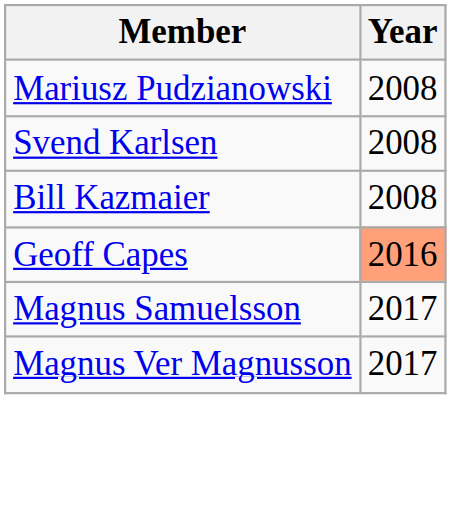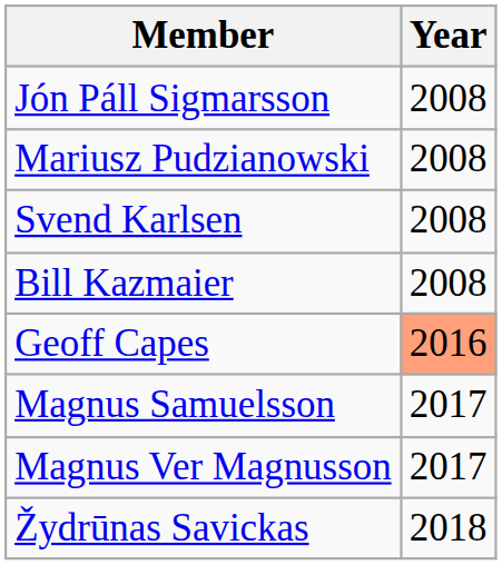+ row: Jón Páll Sigmarsson | 2008
+ row: Žydrūnas Savickas | 2018
